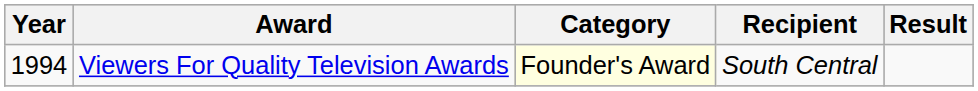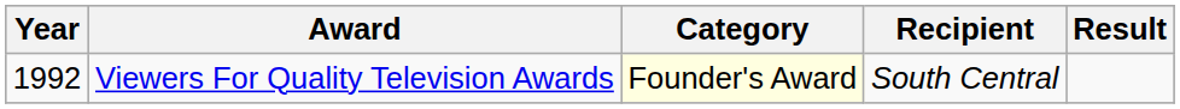Viewers For Quality Television Awards | Year: 1994 -> 1992
